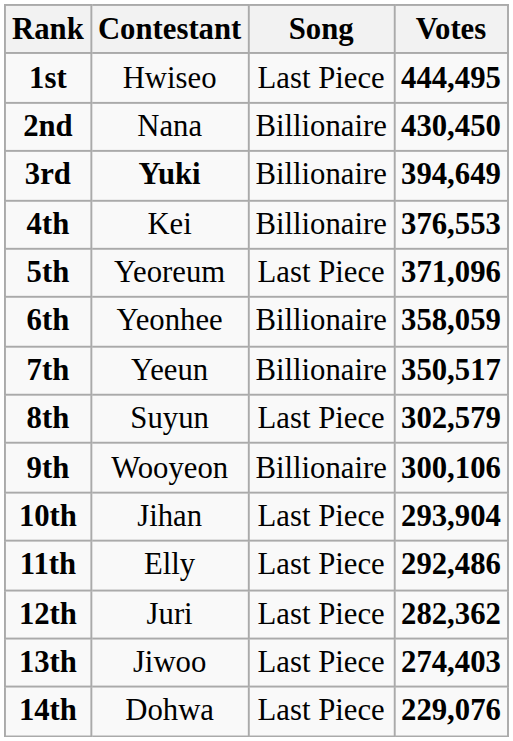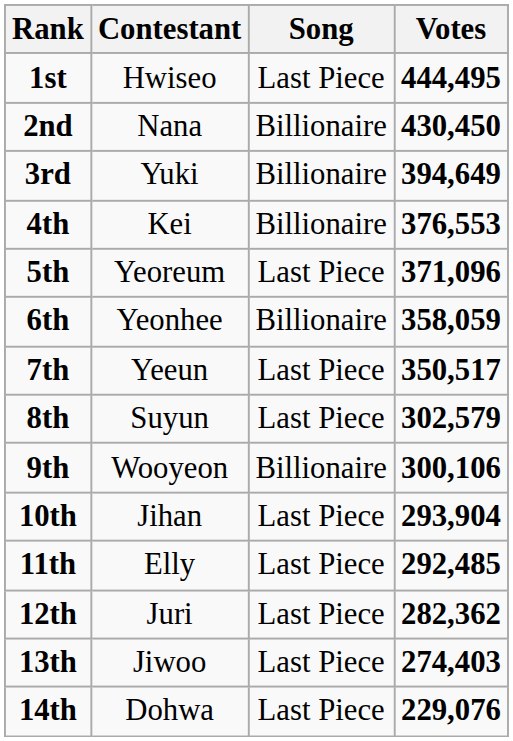3rd | Contestant: bold -> normal
7th | Song: Billionaire -> Last Piece
11th | Votes: 292,486 -> 292,485
